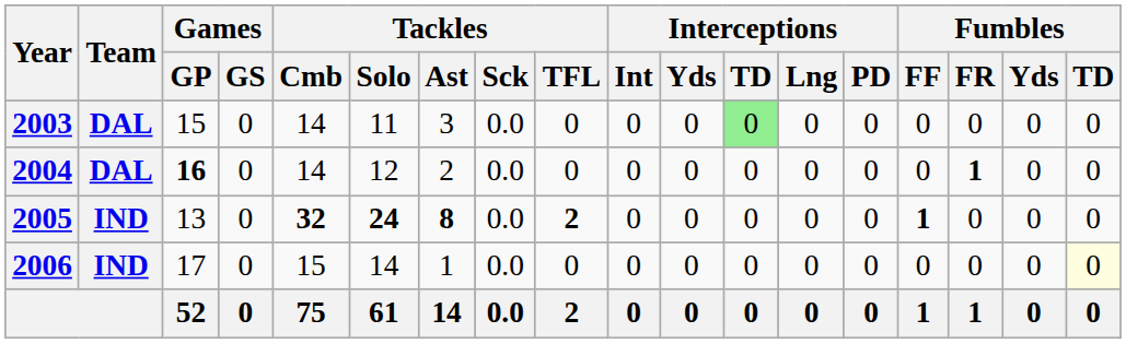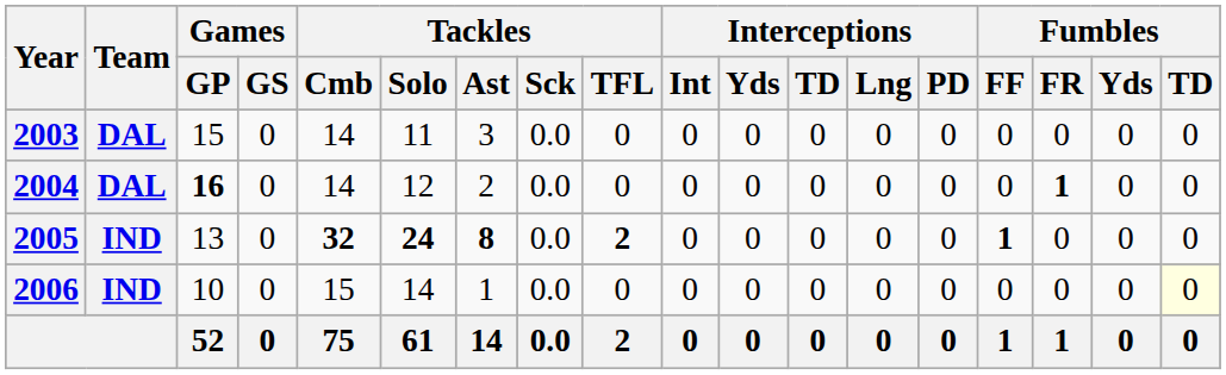2003 | Interceptions / TD: lightgreen background -> no background
2006 | Games / GP: 17 -> 10
